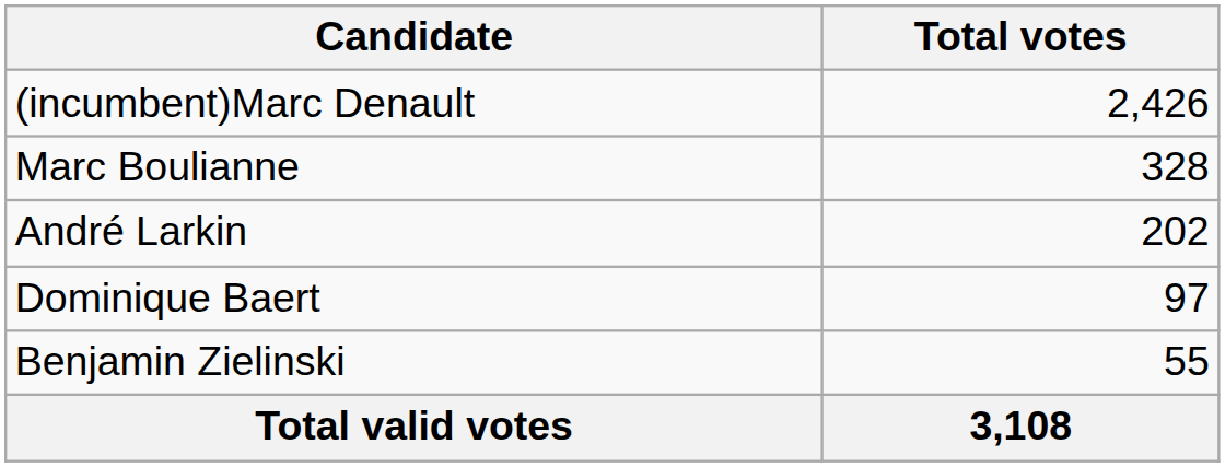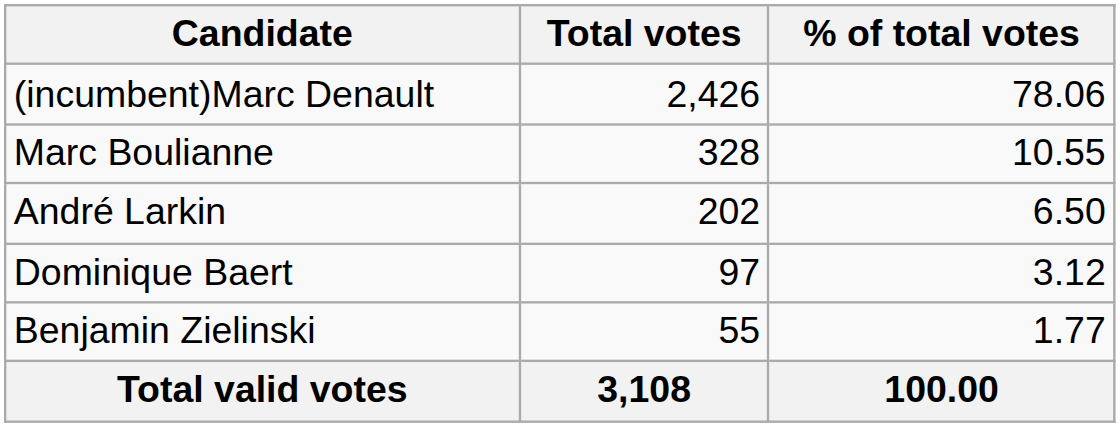+ column: % of total votes | 78.06 | 10.55 | 6.50 | 3.12 | 1.77 | 100.00
